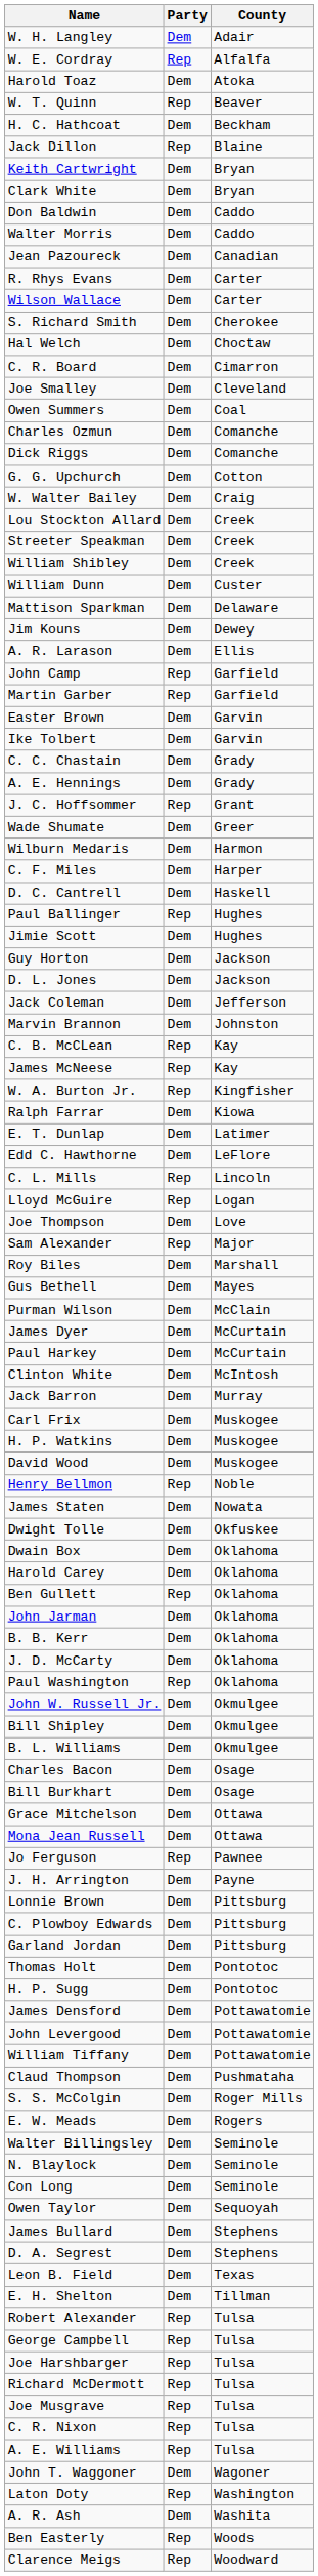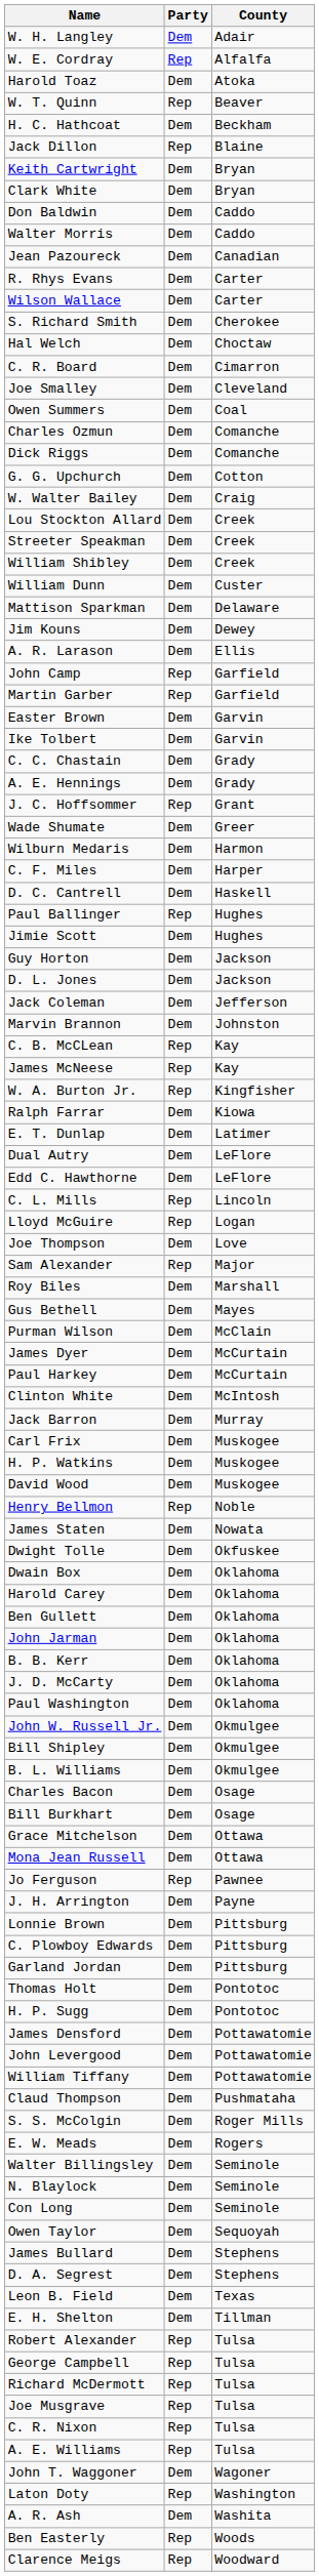+ row: Dual Autry | Dem | LeFlore
Ben Gullett | Party: Rep -> Dem
Paul Washington | Party: Rep -> Dem
- row: Joe Harshbarger | Rep | Tulsa
